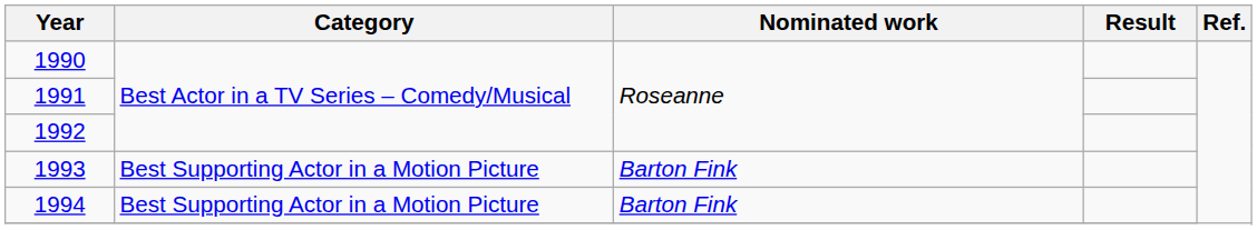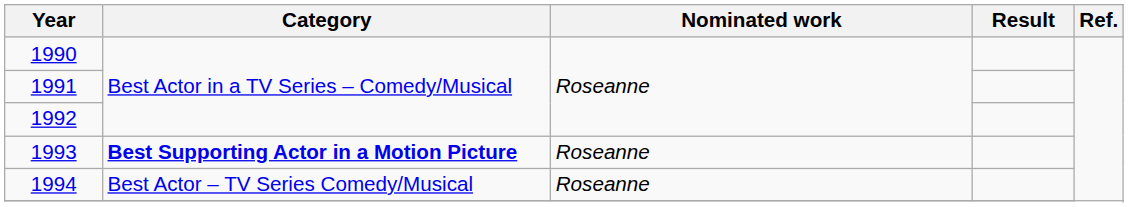1993 | Category: normal -> bold
1993 | Nominated work: Barton Fink -> Roseanne
1994 | Category: Best Supporting Actor in a Motion Picture -> Best Actor – TV Series Comedy/Musical
1994 | Nominated work: Barton Fink -> Roseanne
